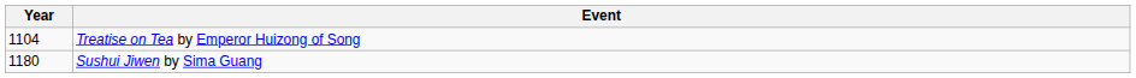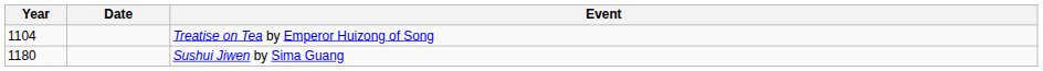+ column: Date
